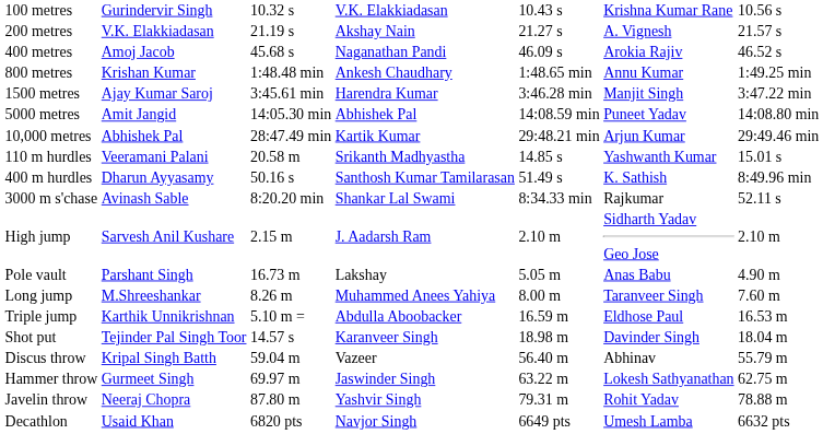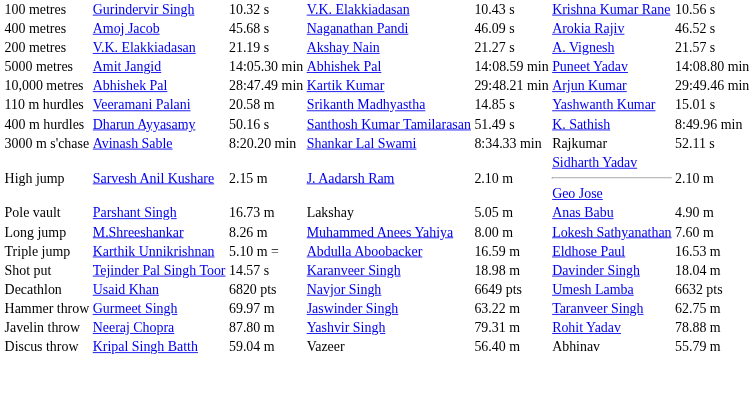rows swapped: 200 metres <-> 400 metres
- row: 800 metres | Krishan Kumar | 1:48.48 min | Ankesh Chaudhary | 1:48.65 min | Annu Kumar | 1:49.25 min
- row: 1500 metres | Ajay Kumar Saroj | 3:45.61 min | Harendra Kumar | 3:46.28 min | Manjit Singh | 3:47.22 min
Long jump | column 6: Taranveer Singh -> Lokesh Sathyanathan
rows swapped: Discus throw <-> Decathlon
Hammer throw | column 6: Lokesh Sathyanathan -> Taranveer Singh
